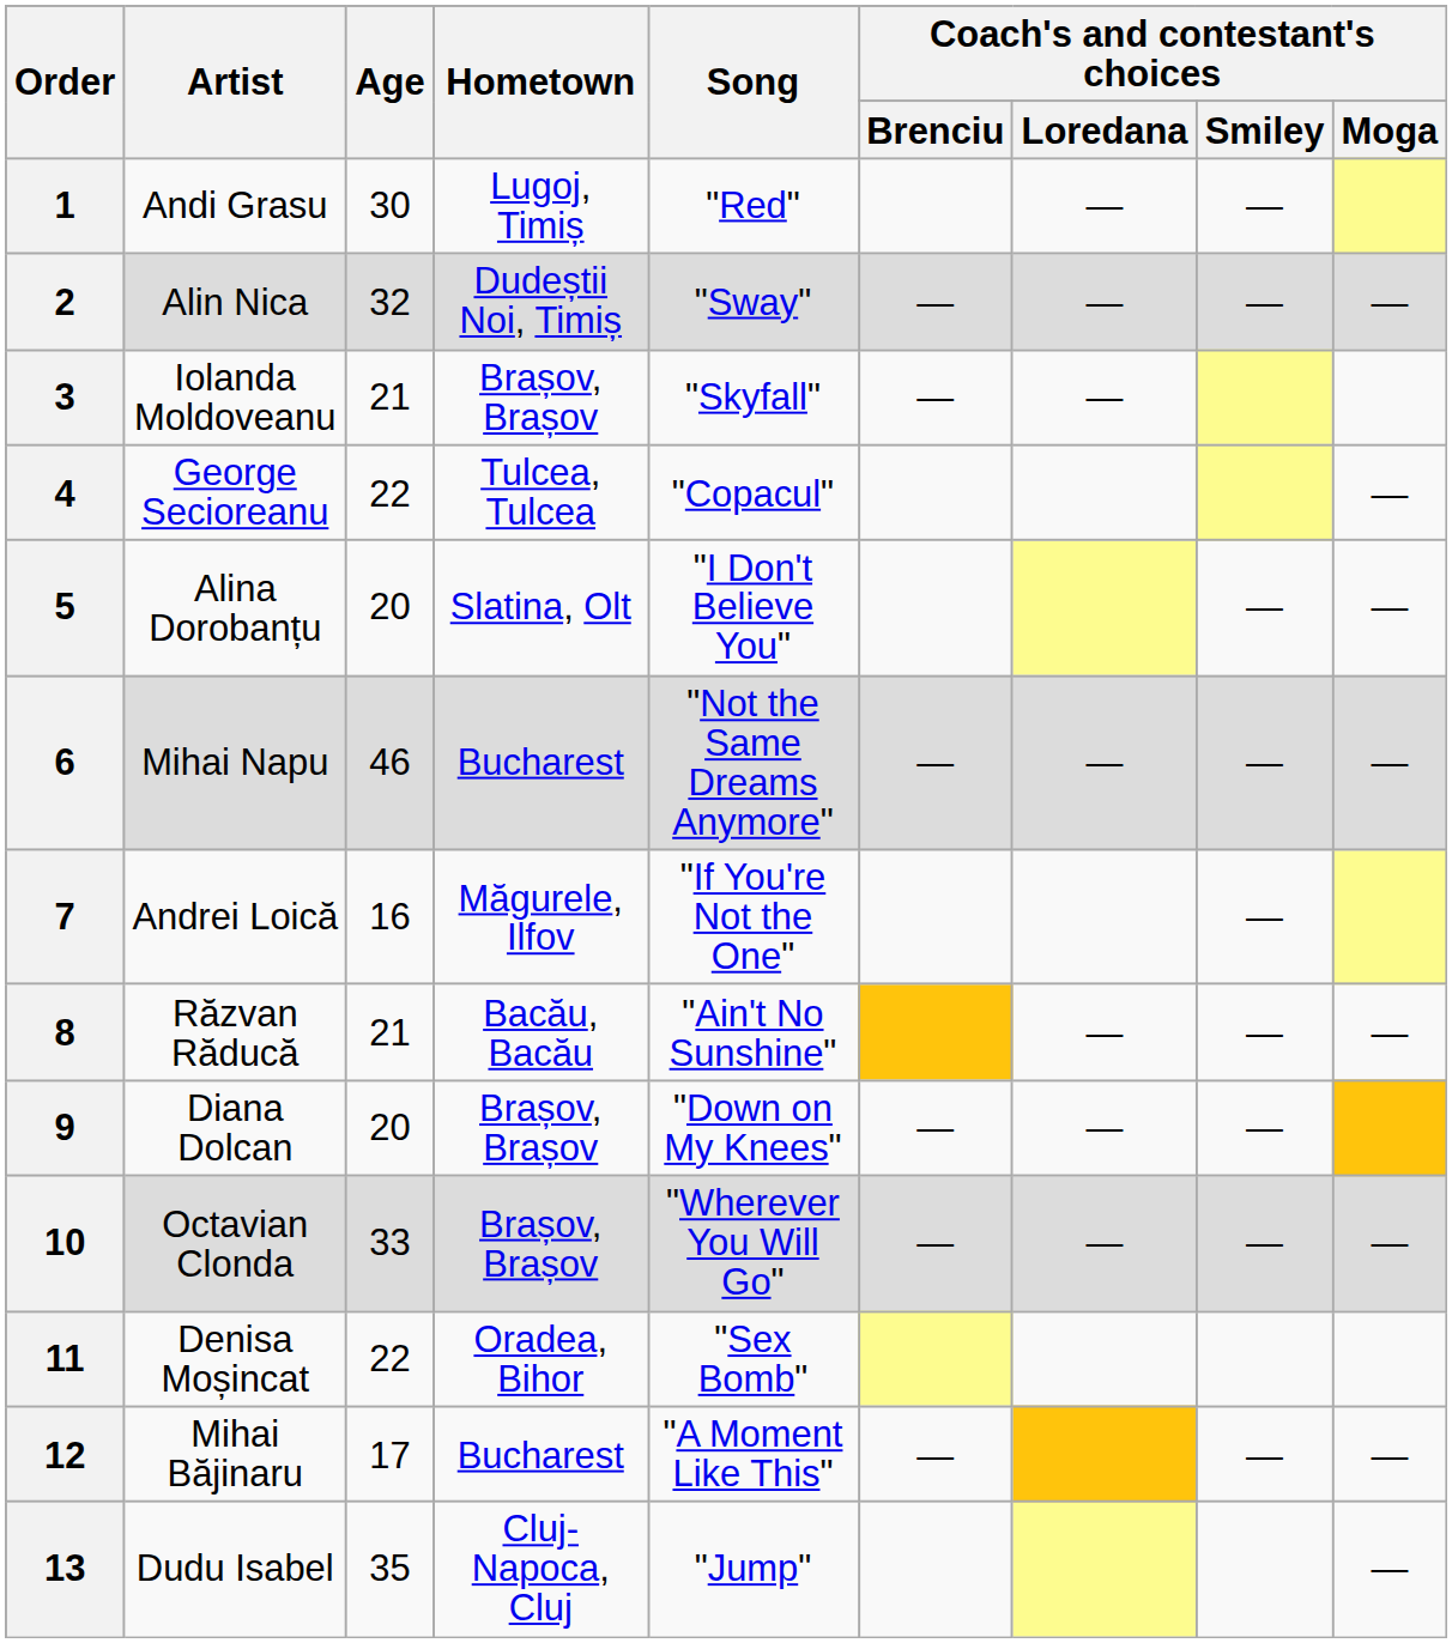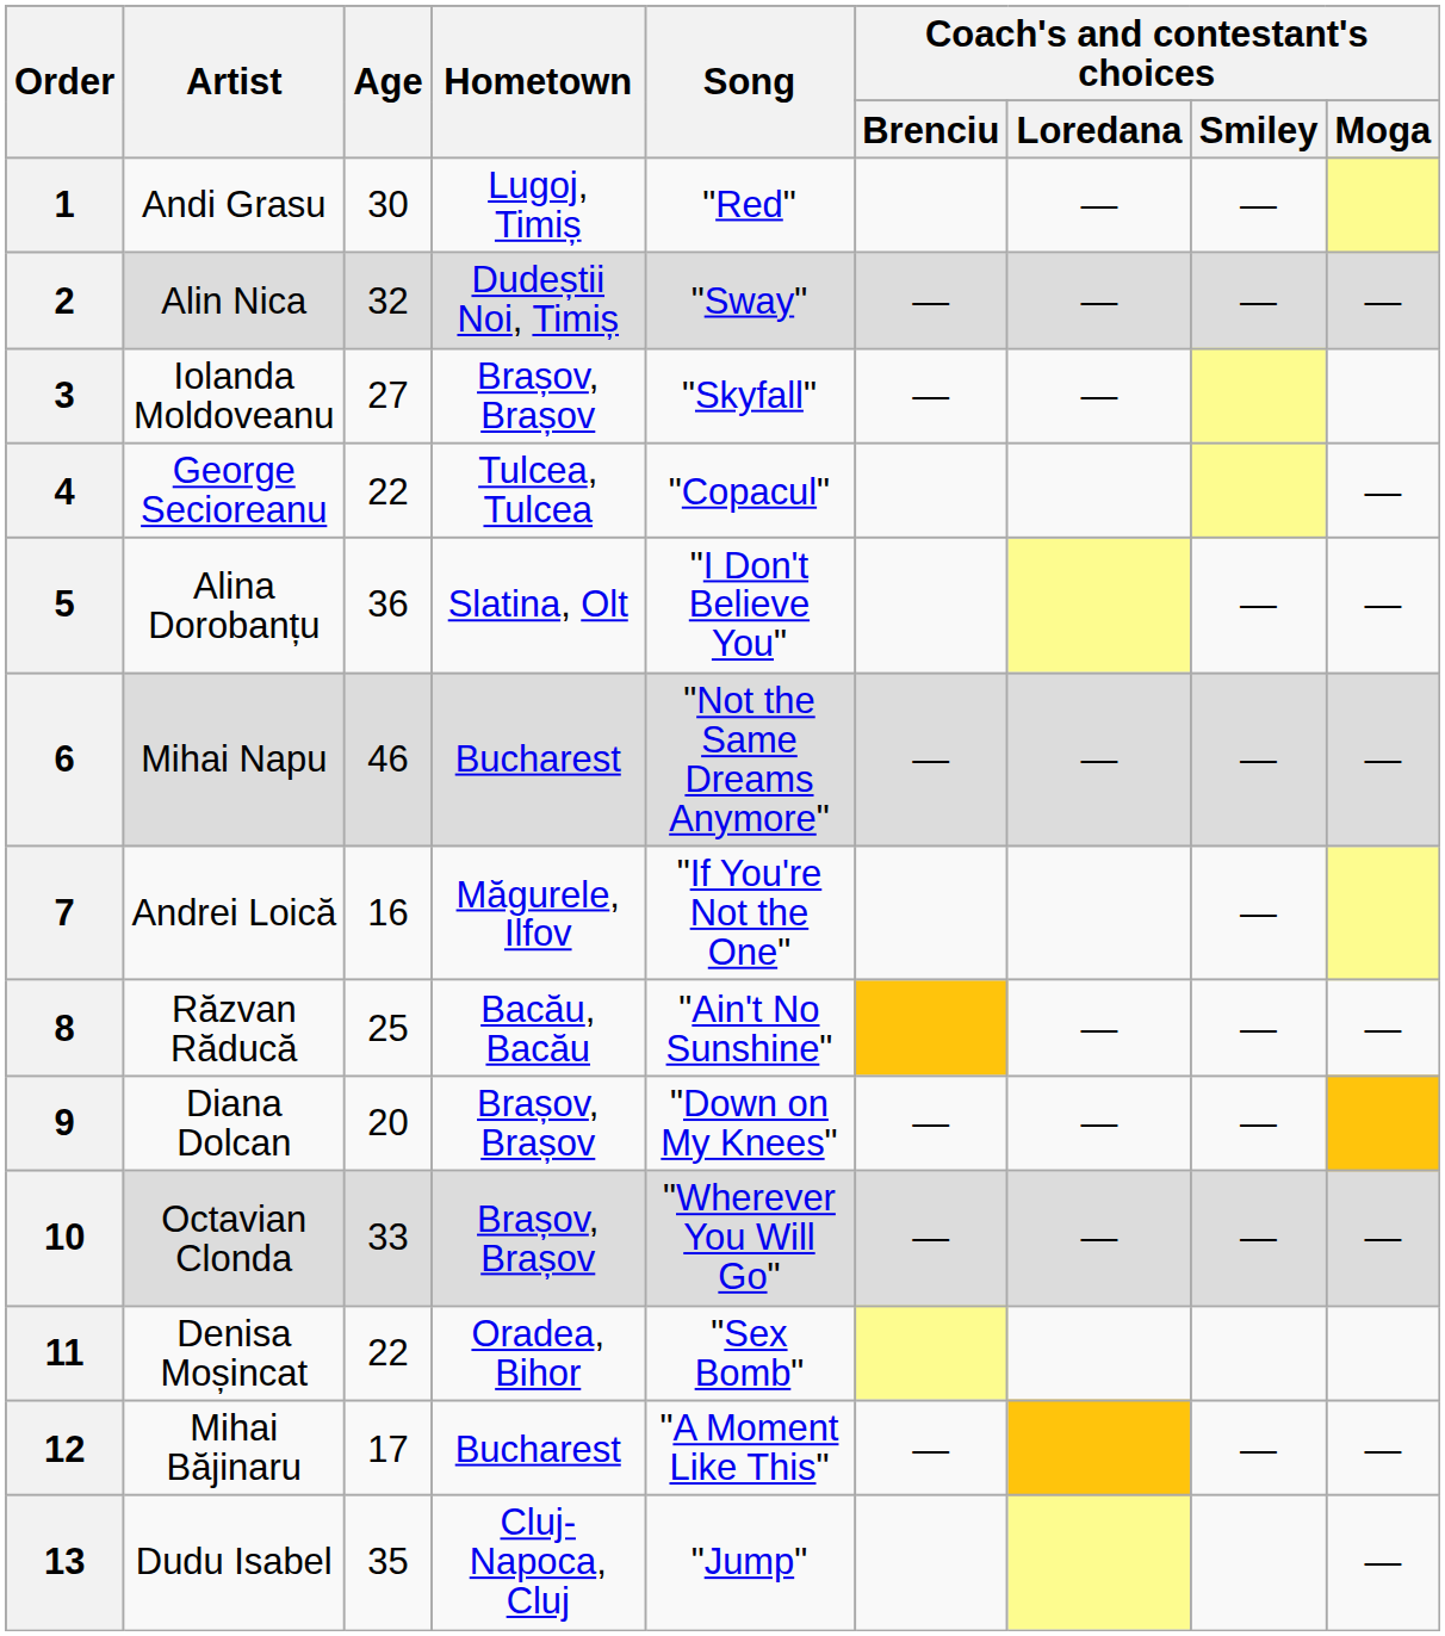3 | Age: 21 -> 27
5 | Age: 20 -> 36
8 | Age: 21 -> 25
